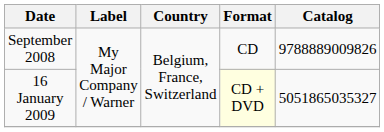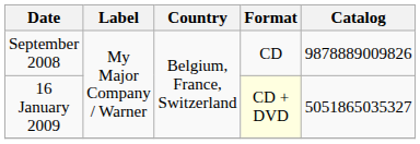September 2008 | Catalog: 9788889009826 -> 9878889009826
